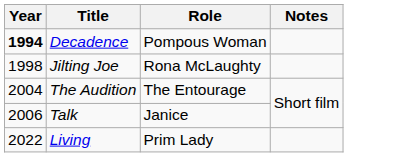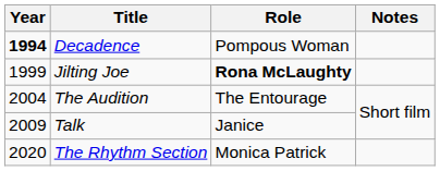Jilting Joe | Year: 1998 -> 1999
Jilting Joe | Role: normal -> bold
Talk | Year: 2006 -> 2009
+ row: 2020 | The Rhythm Section | Monica Patrick
- row: 2022 | Living | Prim Lady
